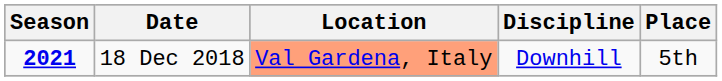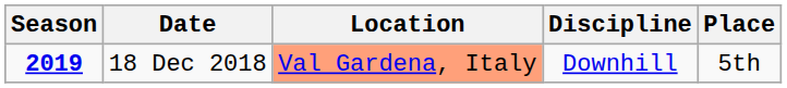18 Dec 2018 | Season: 2021 -> 2019
